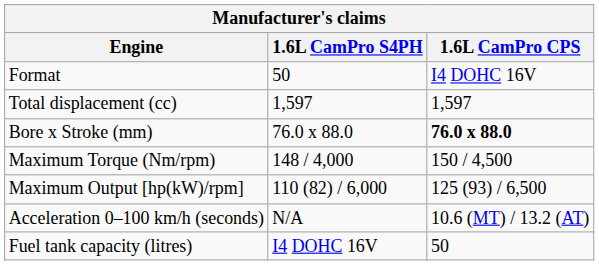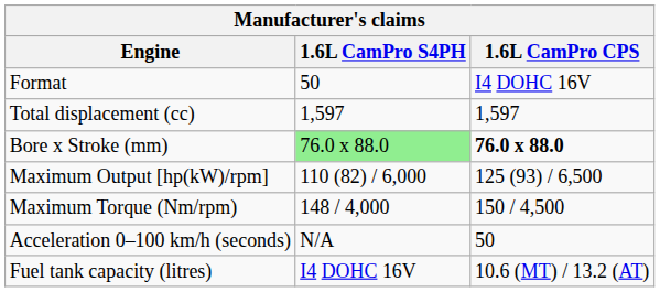Bore x Stroke (mm) | 1.6L CamPro S4PH: no background -> lightgreen background
rows swapped: Maximum Output [hp(kW)/rpm] <-> Maximum Torque (Nm/rpm)
Acceleration 0–100 km/h (seconds) | 1.6L CamPro CPS: 10.6 (MT) / 13.2 (AT) -> 50
Fuel tank capacity (litres) | 1.6L CamPro CPS: 50 -> 10.6 (MT) / 13.2 (AT)
